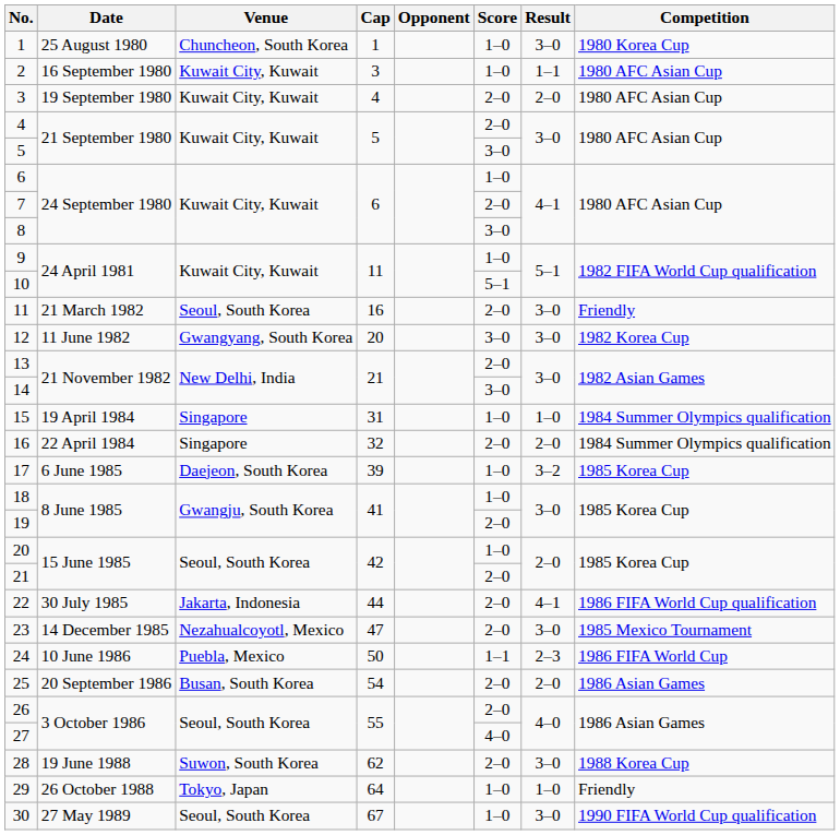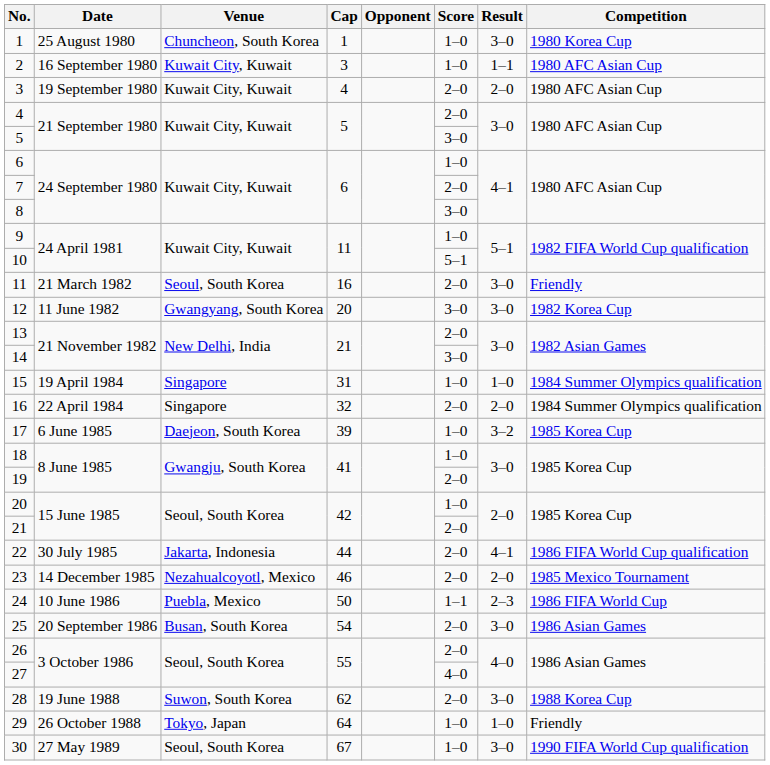23 | Cap: 47 -> 46
23 | Result: 3–0 -> 2–0
25 | Result: 2–0 -> 3–0
